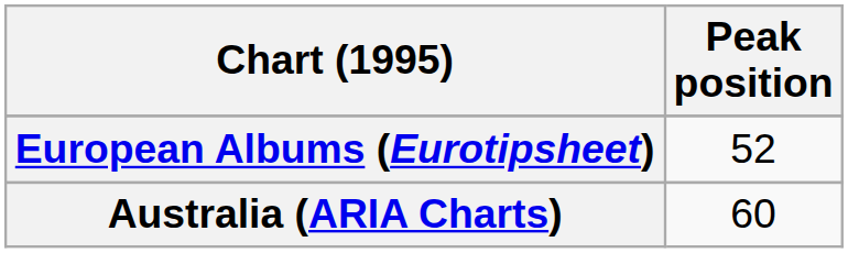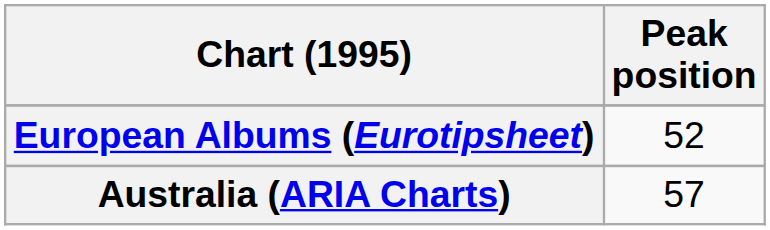Australia (ARIA Charts) | Peak position: 60 -> 57
